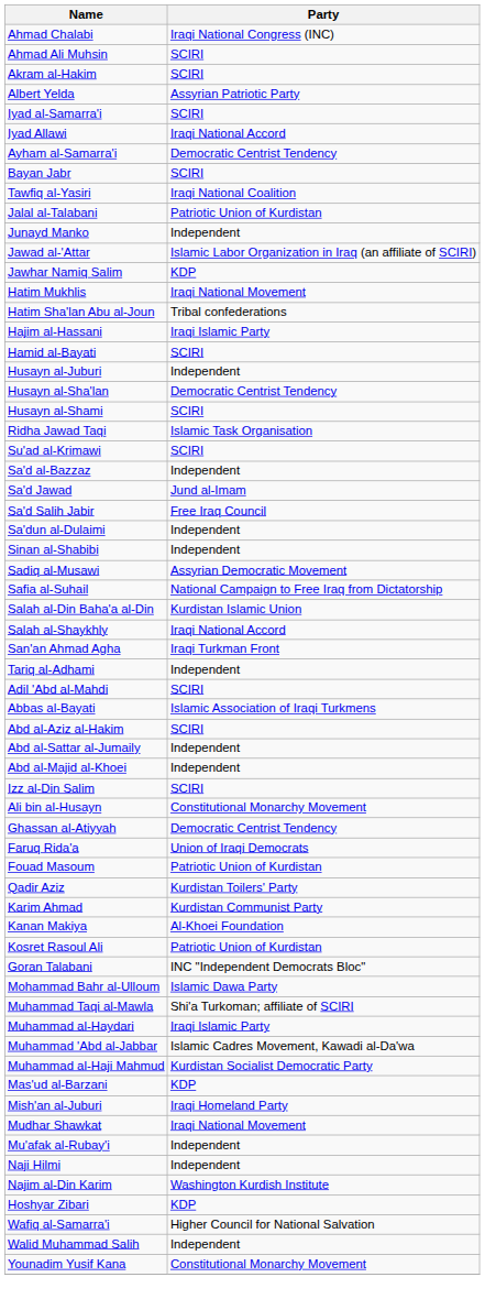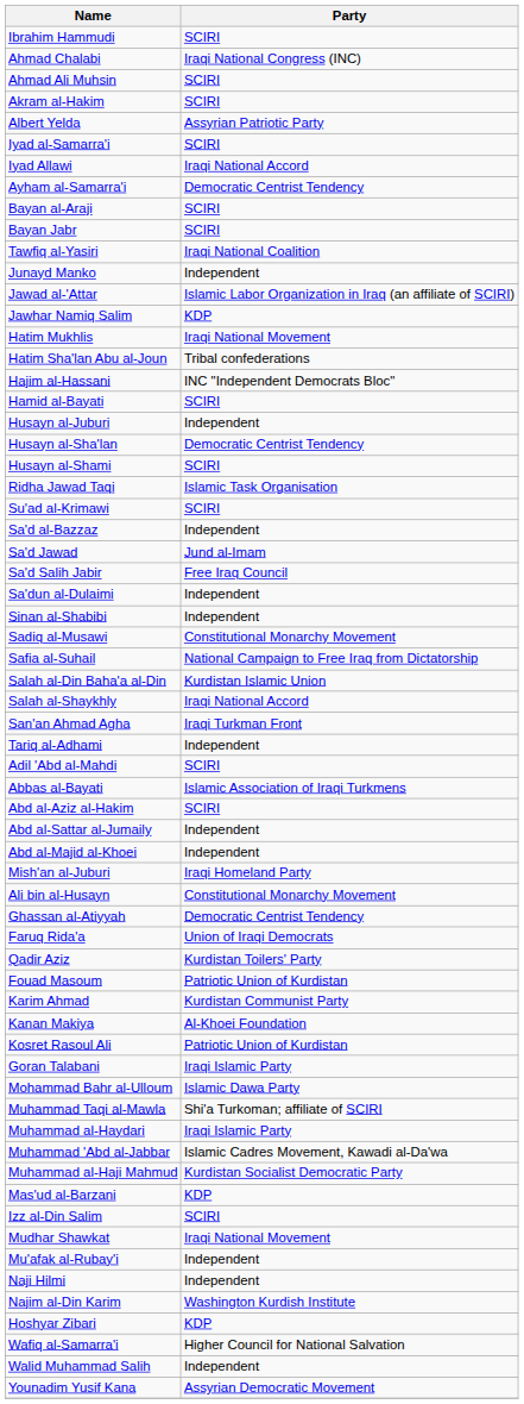+ row: Ibrahim Hammudi | SCIRI
+ row: Bayan al-Araji | SCIRI
- row: Jalal al-Talabani | Patriotic Union of Kurdistan
Hajim al-Hassani | Party: Iraqi Islamic Party -> INC "Independent Democrats Bloc"
Sadiq al-Musawi | Party: Assyrian Democratic Movement -> Constitutional Monarchy Movement
rows swapped: Izz al-Din Salim <-> Mish'an al-Juburi
rows swapped: Fouad Masoum <-> Qadir Aziz
Goran Talabani | Party: INC "Independent Democrats Bloc" -> Iraqi Islamic Party
Younadim Yusif Kana | Party: Constitutional Monarchy Movement -> Assyrian Democratic Movement
